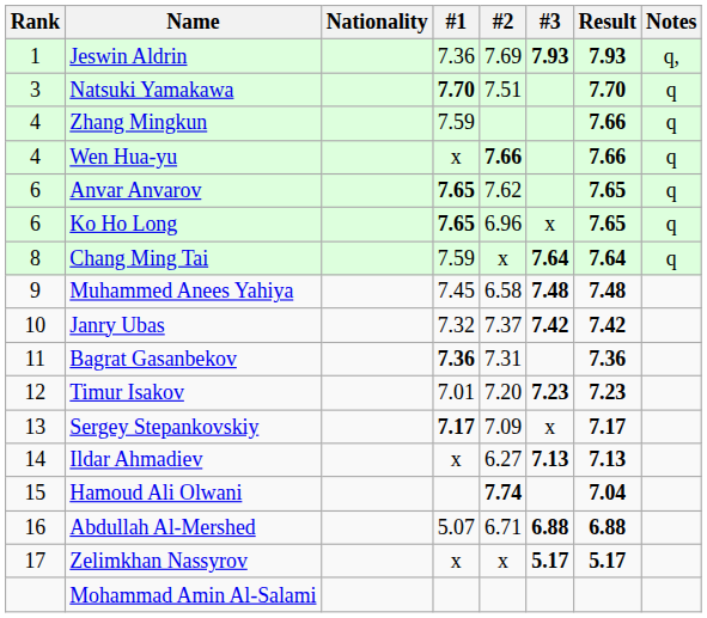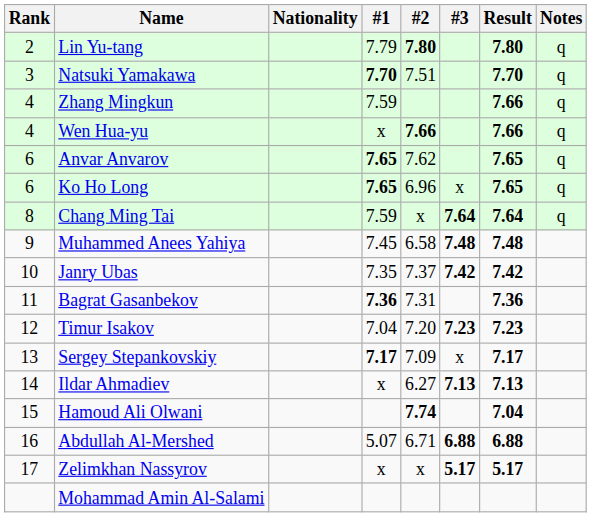- row: 1 | Jeswin Aldrin | 7.36 | 7.69 | 7.93 | 7.93 | q,
+ row: 2 | Lin Yu-tang | 7.79 | 7.80 | 7.80 | q
Janry Ubas | #1: 7.32 -> 7.35
Timur Isakov | #1: 7.01 -> 7.04
